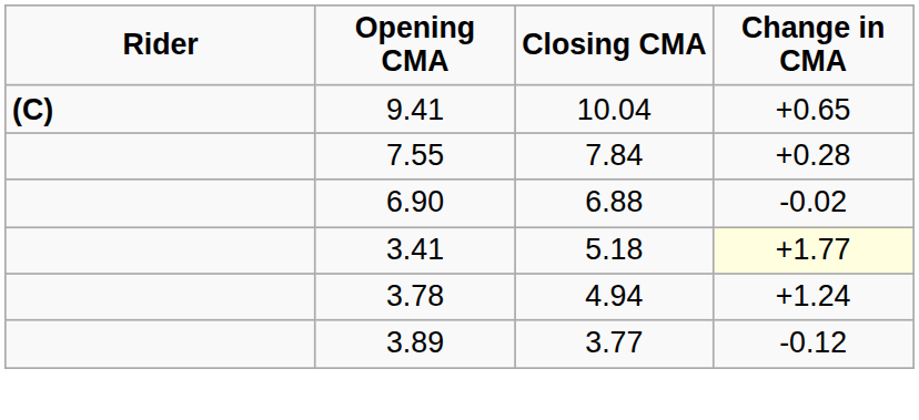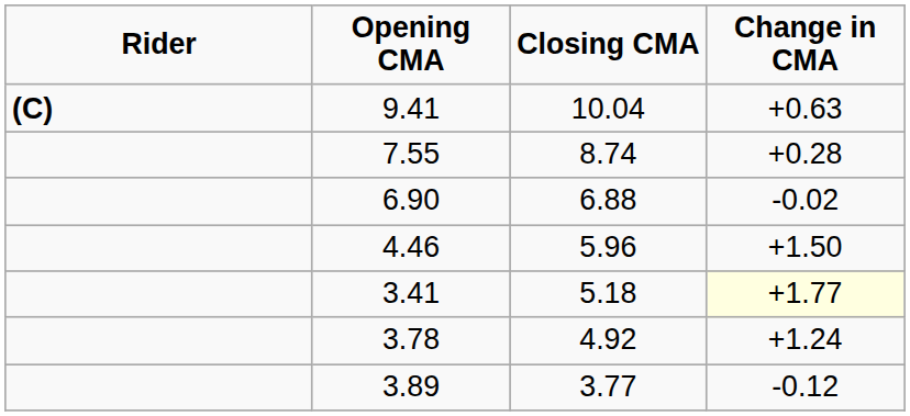9.41 | Change in CMA: +0.65 -> +0.63
7.55 | Closing CMA: 7.84 -> 8.74
+ row: 4.46 | 5.96 | +1.50
3.78 | Closing CMA: 4.94 -> 4.92
